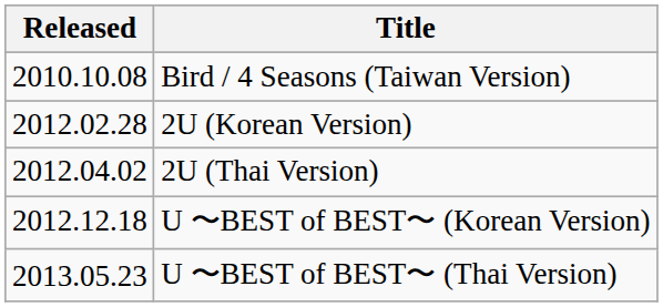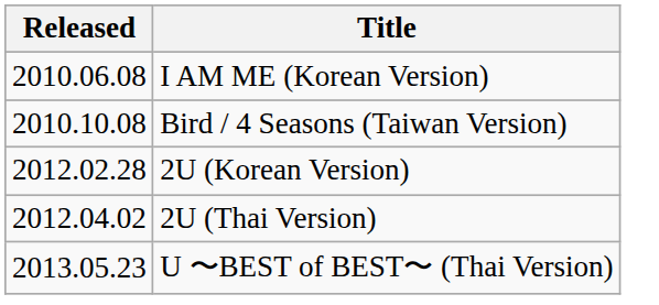+ row: 2010.06.08 | I AM ME (Korean Version)
- row: 2012.12.18 | U 〜BEST of BEST〜 (Korean Version)
